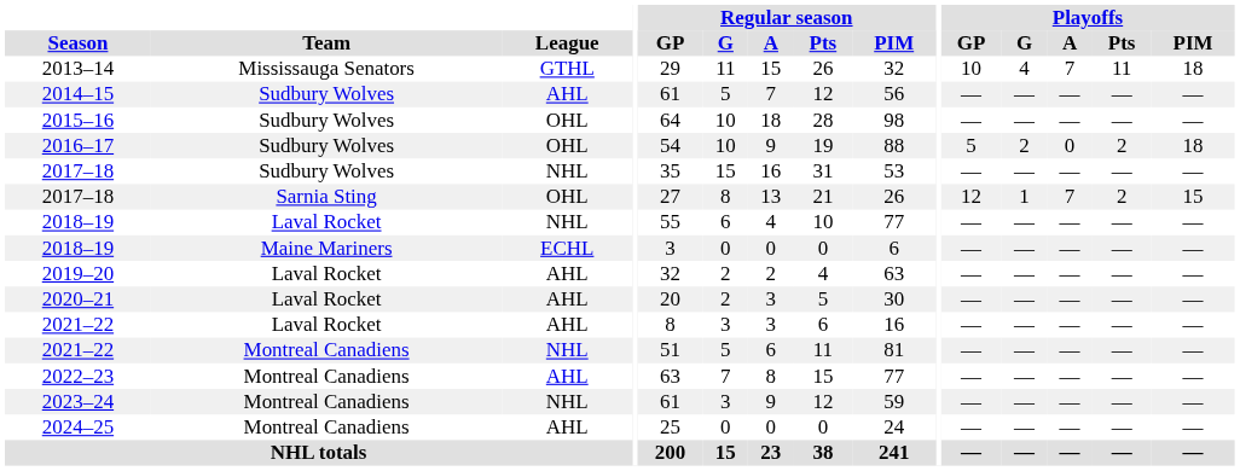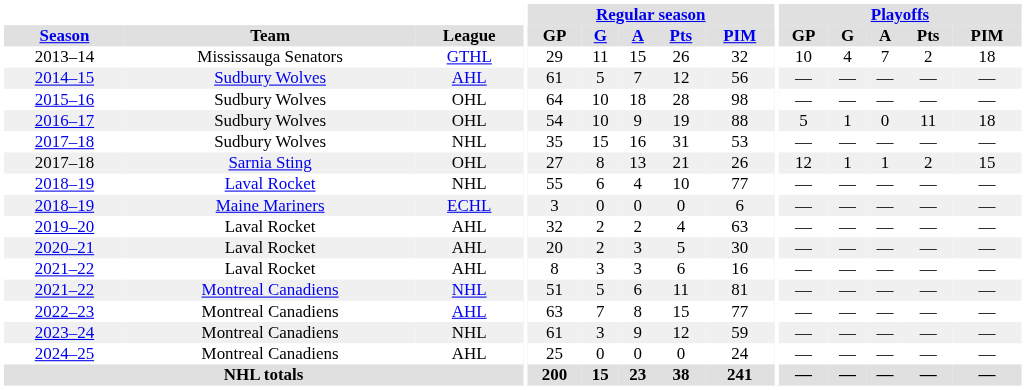2013–14 | Playoffs / Pts: 11 -> 2
2016–17 | Playoffs / G: 2 -> 1
2016–17 | Playoffs / Pts: 2 -> 11
2017–18 / Sarnia Sting | Playoffs / A: 7 -> 1
